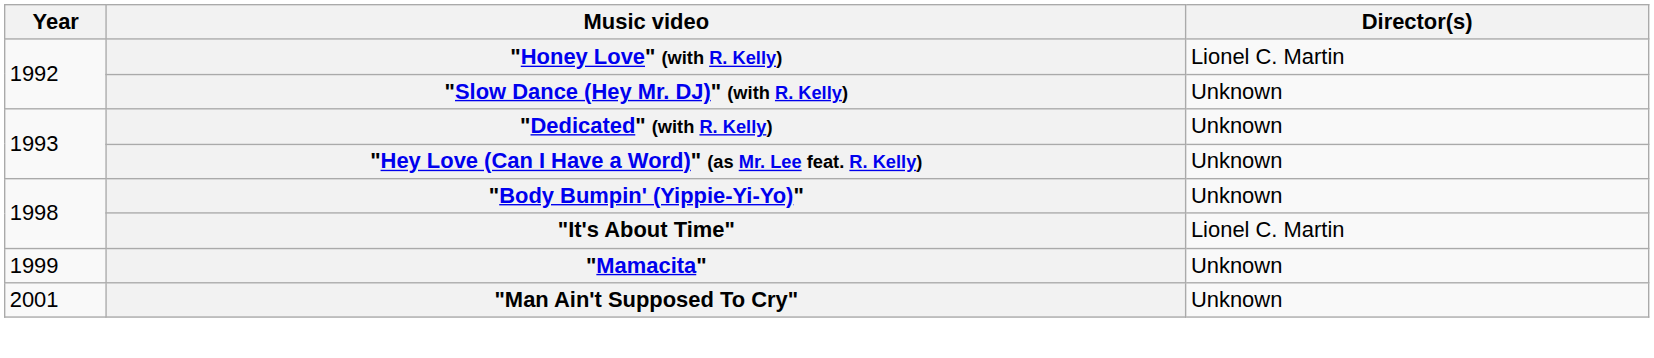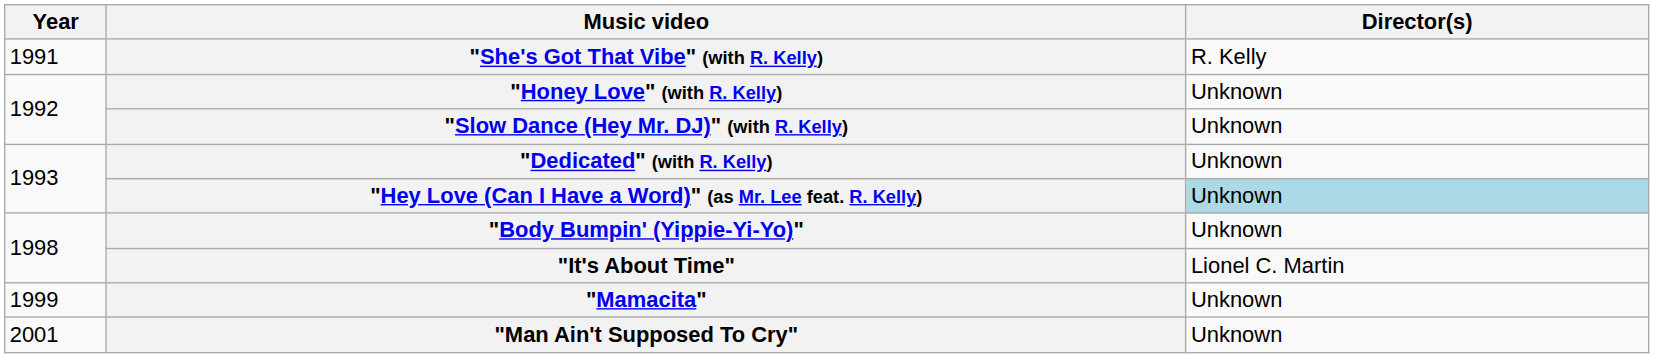+ row: 1991 | "She's Got That Vibe" (with R. Kelly) | R. Kelly
"Honey Love" (with R. Kelly) | Director(s): Lionel C. Martin -> Unknown
"Hey Love (Can I Have a Word)" (as Mr. Lee feat. R. Kelly) | Director(s): no background -> lightblue background
